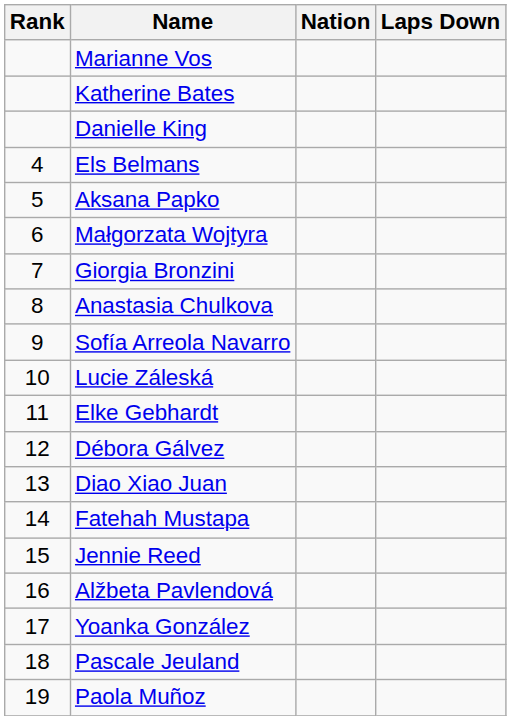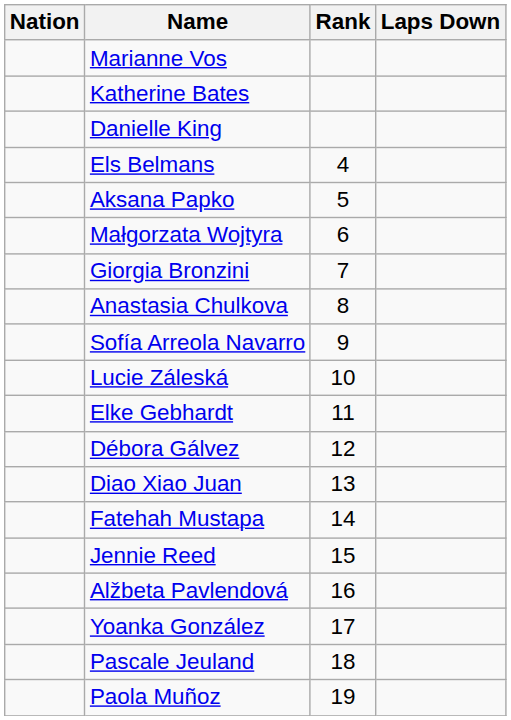columns swapped: Rank <-> Nation
